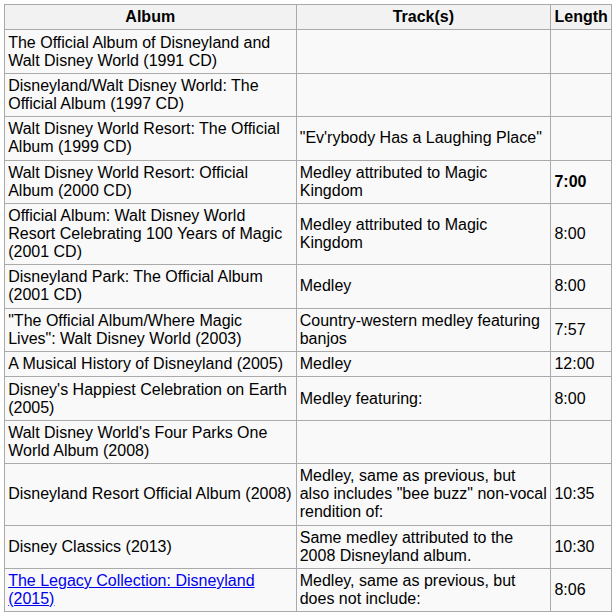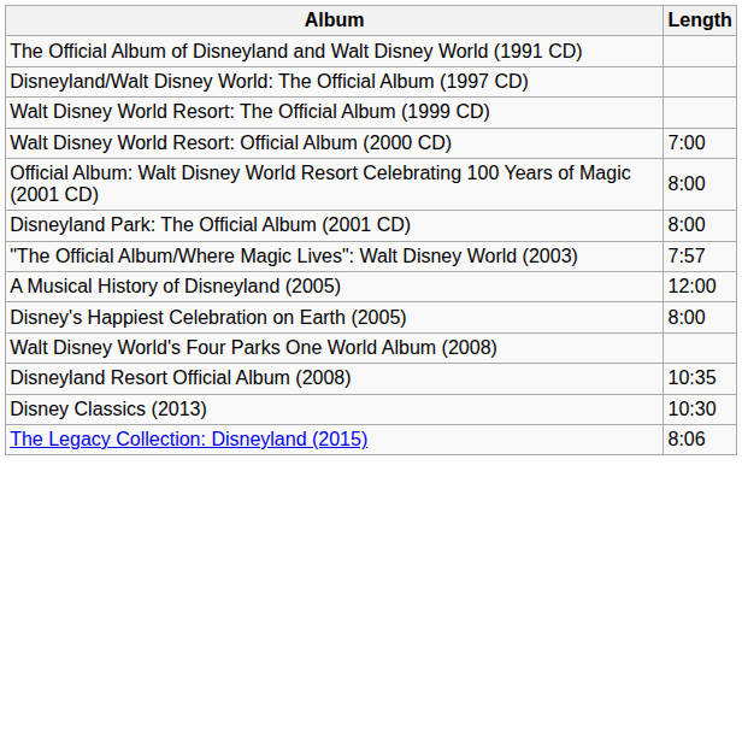- column: Track(s) | "Ev'rybody Has a Laughing Place" | Medley attributed to Magic Kingdom | Medley attributed to Magic Kingdom | Medley | Country-western medley featuring banjos | Medley | Medley featuring: | Medley, same as previous, but also includes "bee buzz" non-vocal rendition of: | Same medley attributed to the 2008 Disneyland album. | Medley, same as previous, but does not include:
Walt Disney World Resort: Official Album (2000 CD) | Length: bold -> normal
